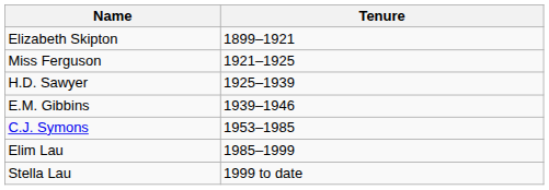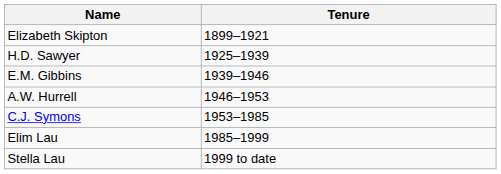- row: Miss Ferguson | 1921–1925
+ row: A.W. Hurrell | 1946–1953
